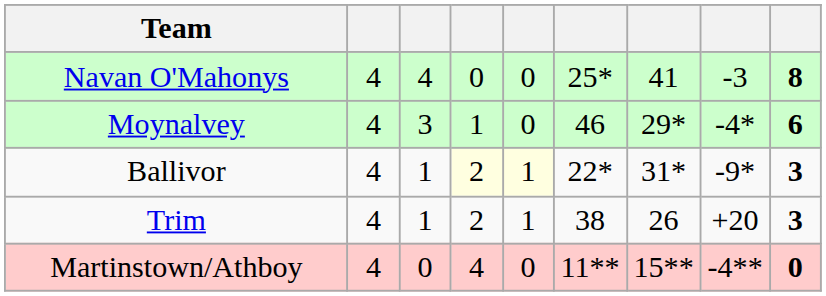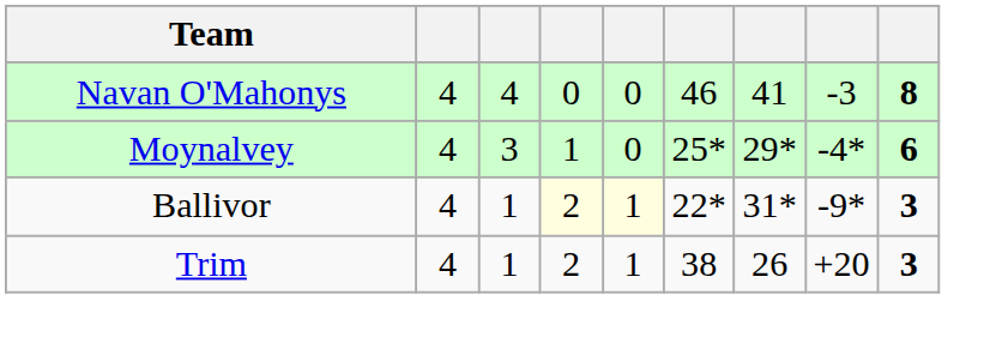Navan O'Mahonys | column 6: 25* -> 46
Moynalvey | column 6: 46 -> 25*
- row: Martinstown/Athboy | 4 | 0 | 4 | 0 | 11** | 15** | -4** | 0
